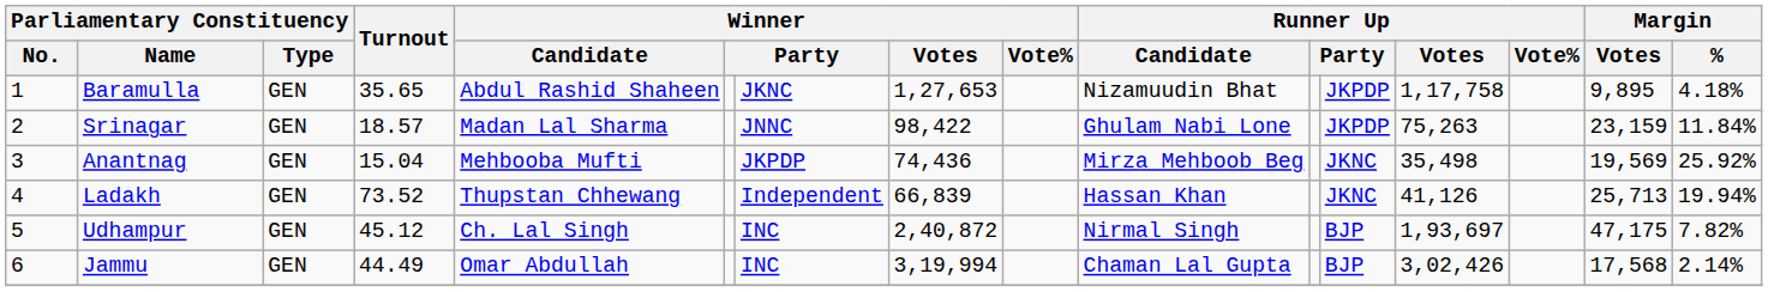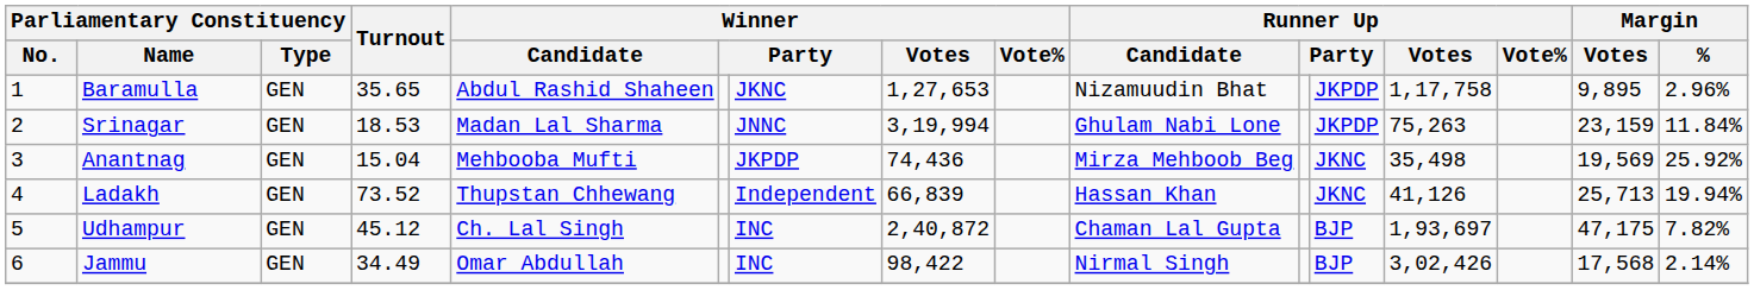Baramulla | Margin / %: 4.18% -> 2.96%
Srinagar | Turnout: 18.57 -> 18.53
Srinagar | Winner / Votes: 98,422 -> 3,19,994
Udhampur | Runner Up / Candidate: Nirmal Singh -> Chaman Lal Gupta
Jammu | Turnout: 44.49 -> 34.49
Jammu | Winner / Votes: 3,19,994 -> 98,422
Jammu | Runner Up / Candidate: Chaman Lal Gupta -> Nirmal Singh
